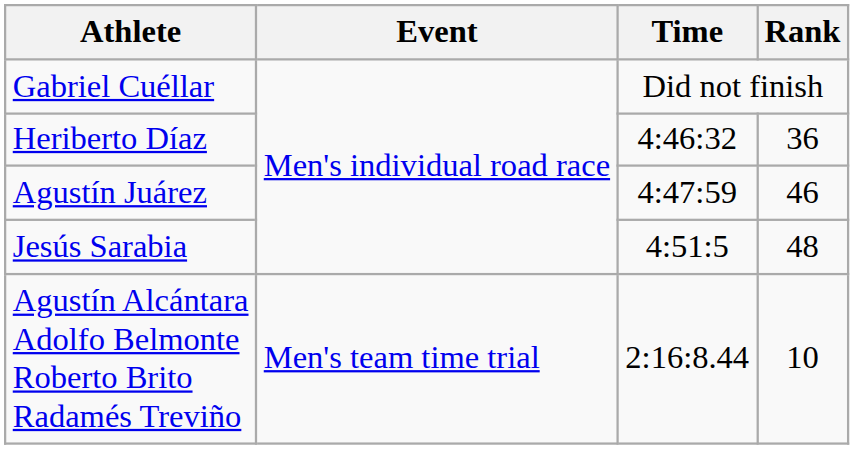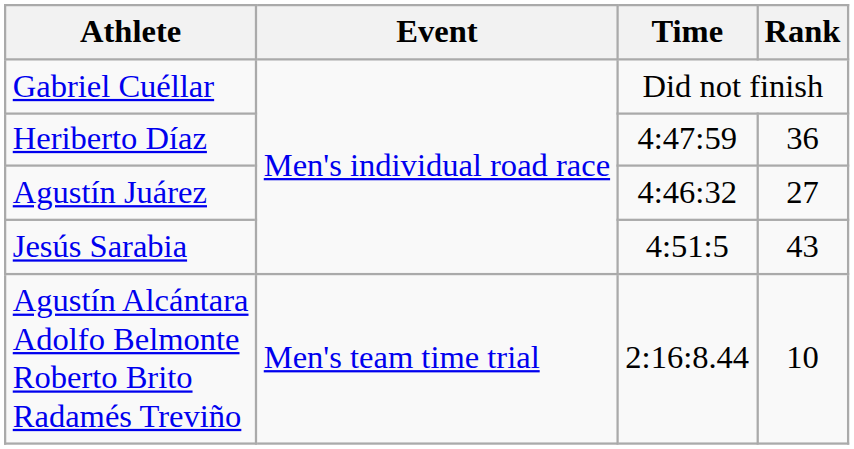Heriberto Díaz | Time: 4:46:32 -> 4:47:59
Agustín Juárez | Time: 4:47:59 -> 4:46:32
Agustín Juárez | Rank: 46 -> 27
Jesús Sarabia | Rank: 48 -> 43
